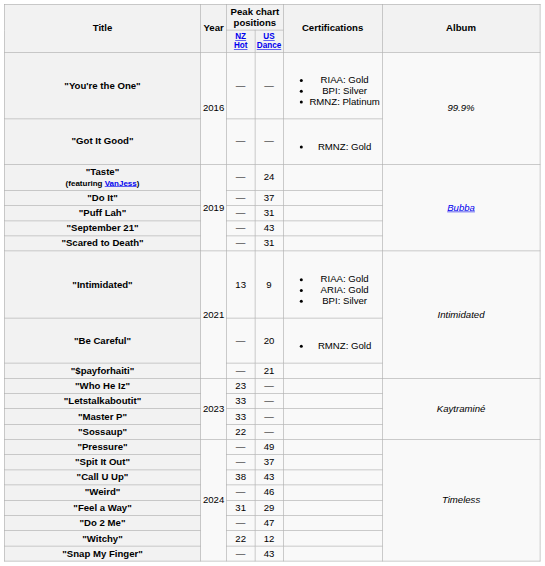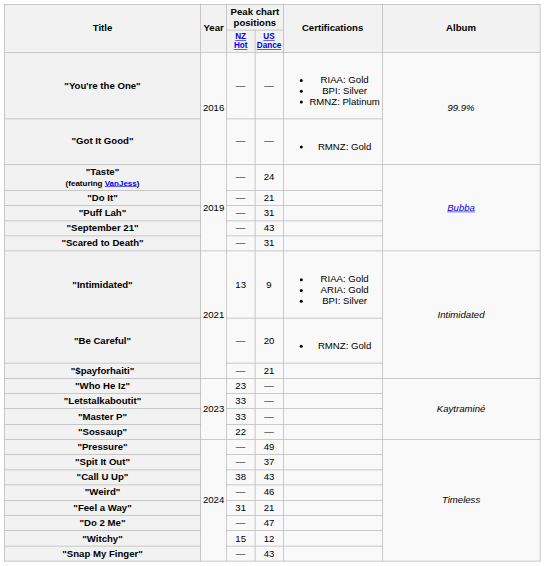"Do It" | Peak chart positions / US Dance: 37 -> 21
"Feel a Way" | Peak chart positions / US Dance: 29 -> 21
"Witchy" | Peak chart positions / NZ Hot: 22 -> 15
